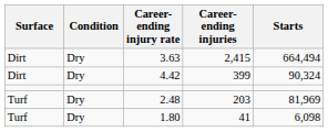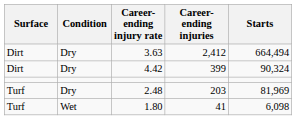3.63 | Career-ending injuries: 2,415 -> 2,412
1.80 | Condition: Dry -> Wet
